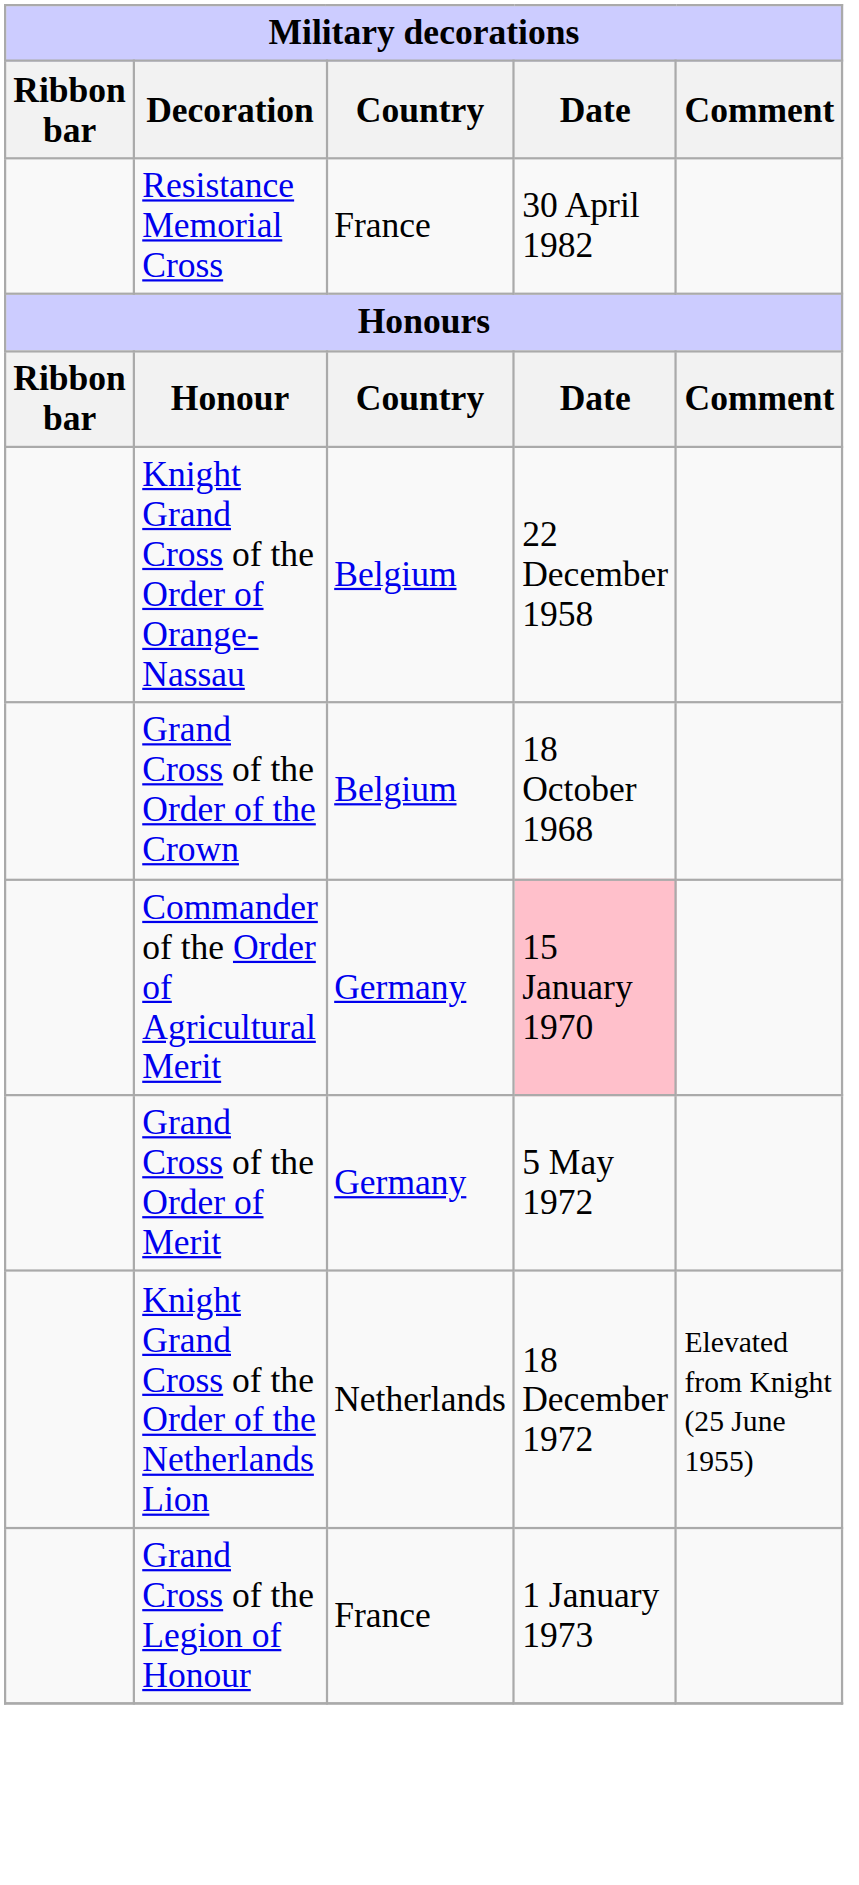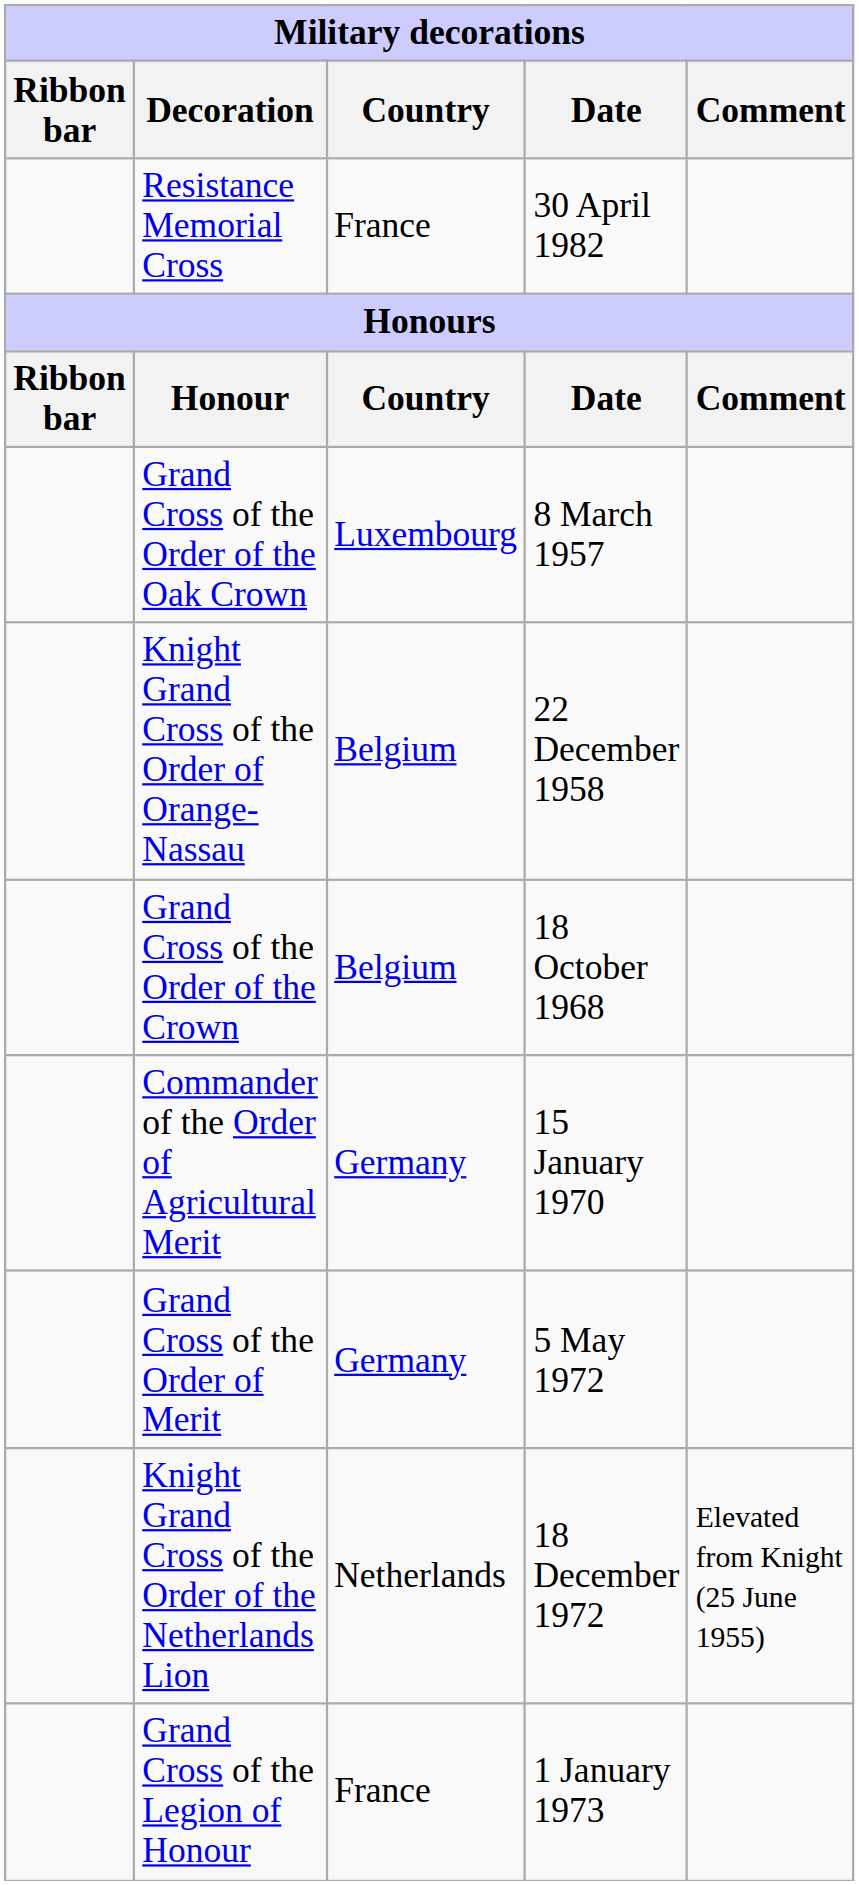+ row: Grand Cross of the Order of the Oak Crown | Luxembourg | 8 March 1957
Commander of the Order of Agricultural Merit | Date: pink background -> no background
